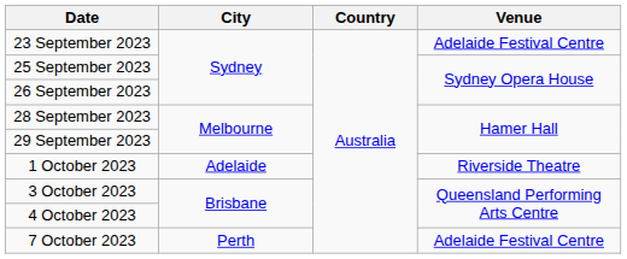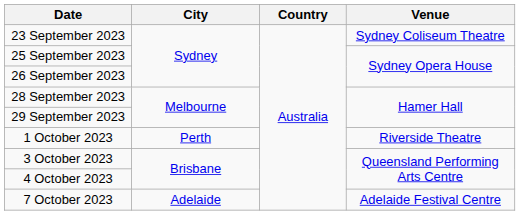23 September 2023 | Venue: Adelaide Festival Centre -> Sydney Coliseum Theatre
1 October 2023 | City: Adelaide -> Perth
7 October 2023 | City: Perth -> Adelaide
